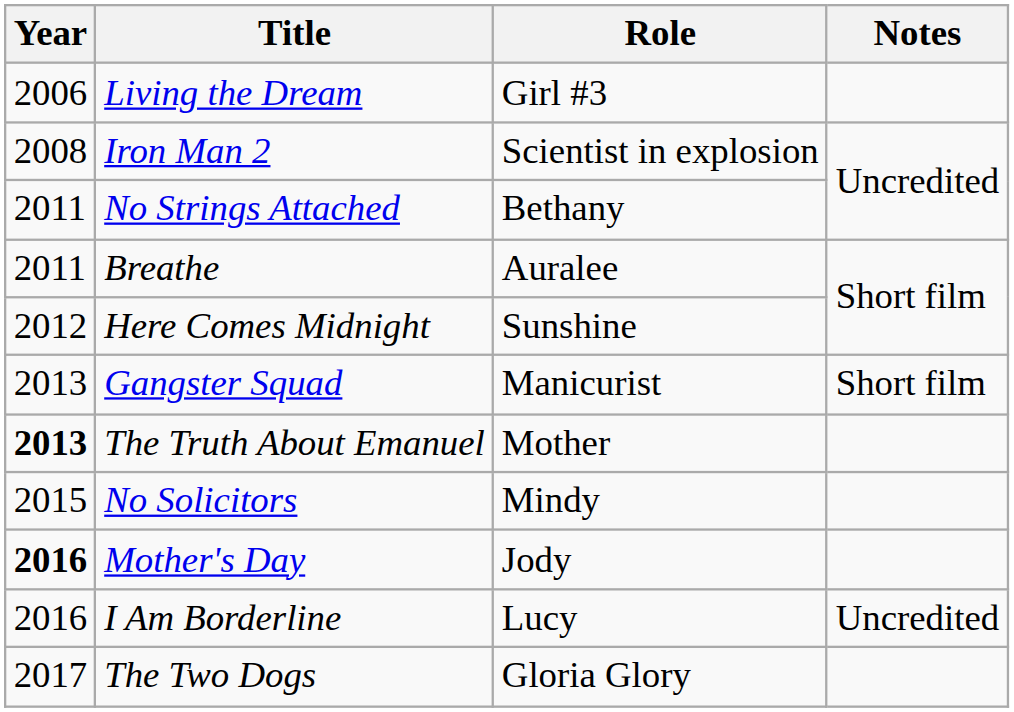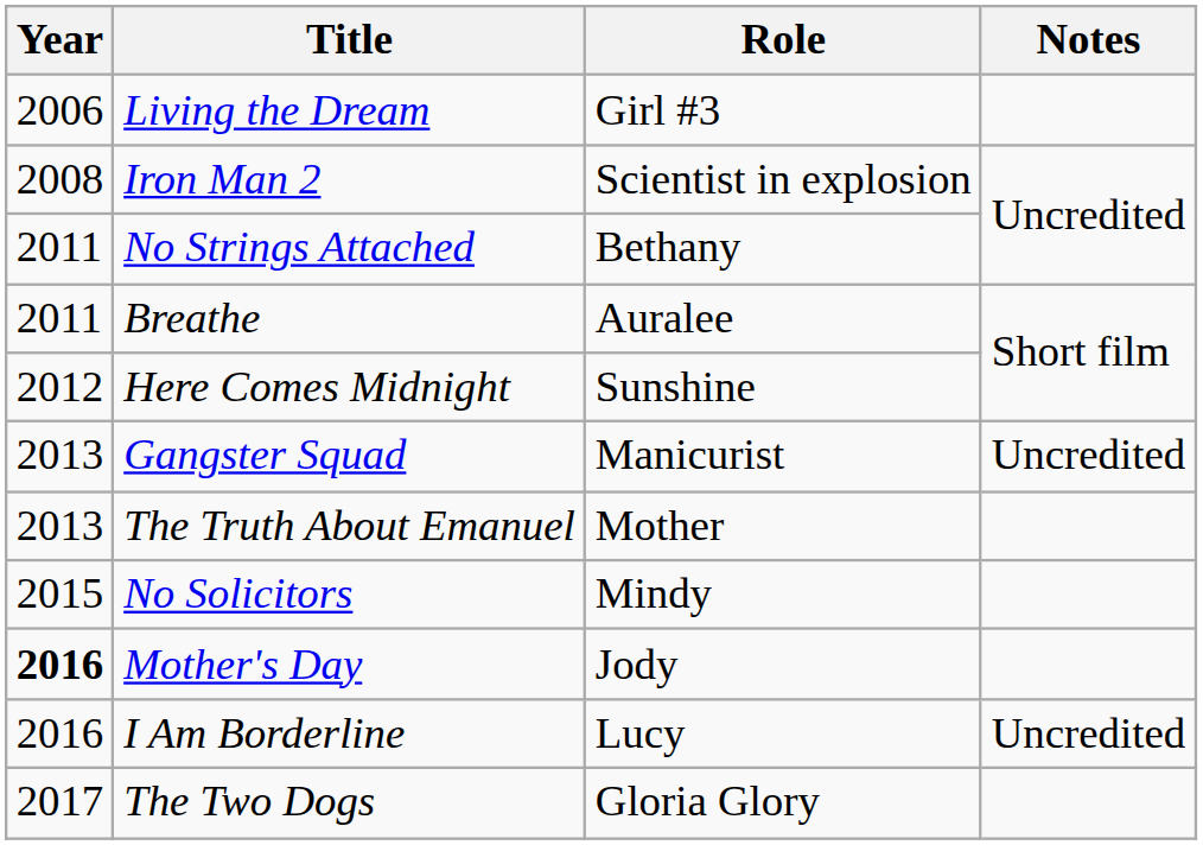Gangster Squad | Notes: Short film -> Uncredited
The Truth About Emanuel | Year: bold -> normal
